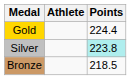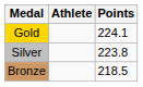Gold | Points: 224.4 -> 224.1
Silver | Points: paleturquoise background -> no background
